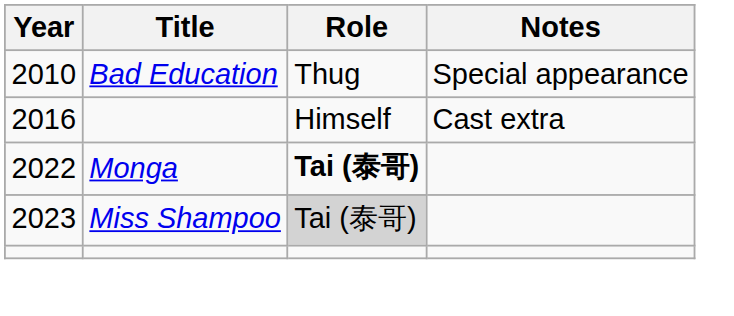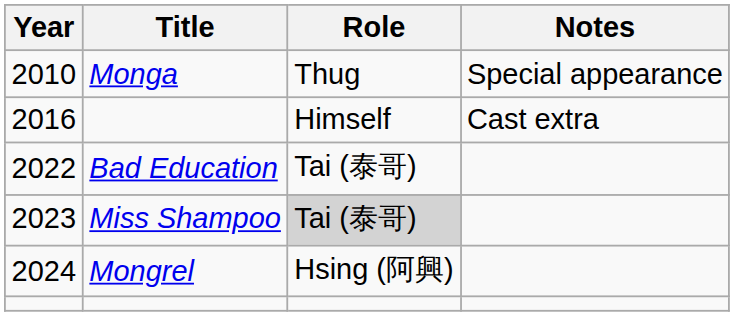2010 | Title: Bad Education -> Monga
2022 | Title: Monga -> Bad Education
2022 | Role: bold -> normal
+ row: 2024 | Mongrel | Hsing (阿興)
